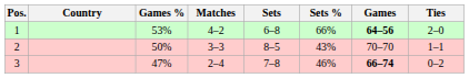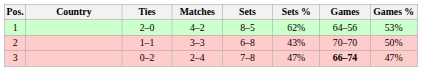columns swapped: Ties <-> Games %
1 | Sets: 6–8 -> 8–5
1 | Sets %: 66% -> 62%
1 | Games: bold -> normal
2 | Sets: 8–5 -> 6–8
3 | Sets %: 46% -> 47%
